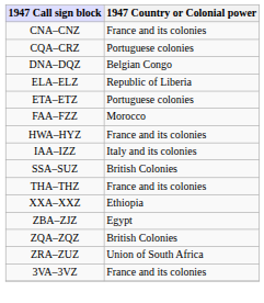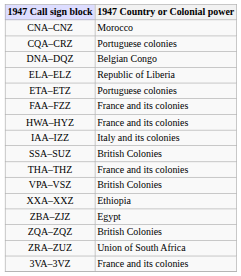CNA–CNZ | 1947 Country or Colonial power: France and its colonies -> Morocco
FAA–FZZ | 1947 Country or Colonial power: Morocco -> France and its colonies
+ row: VPA–VSZ | British Colonies
